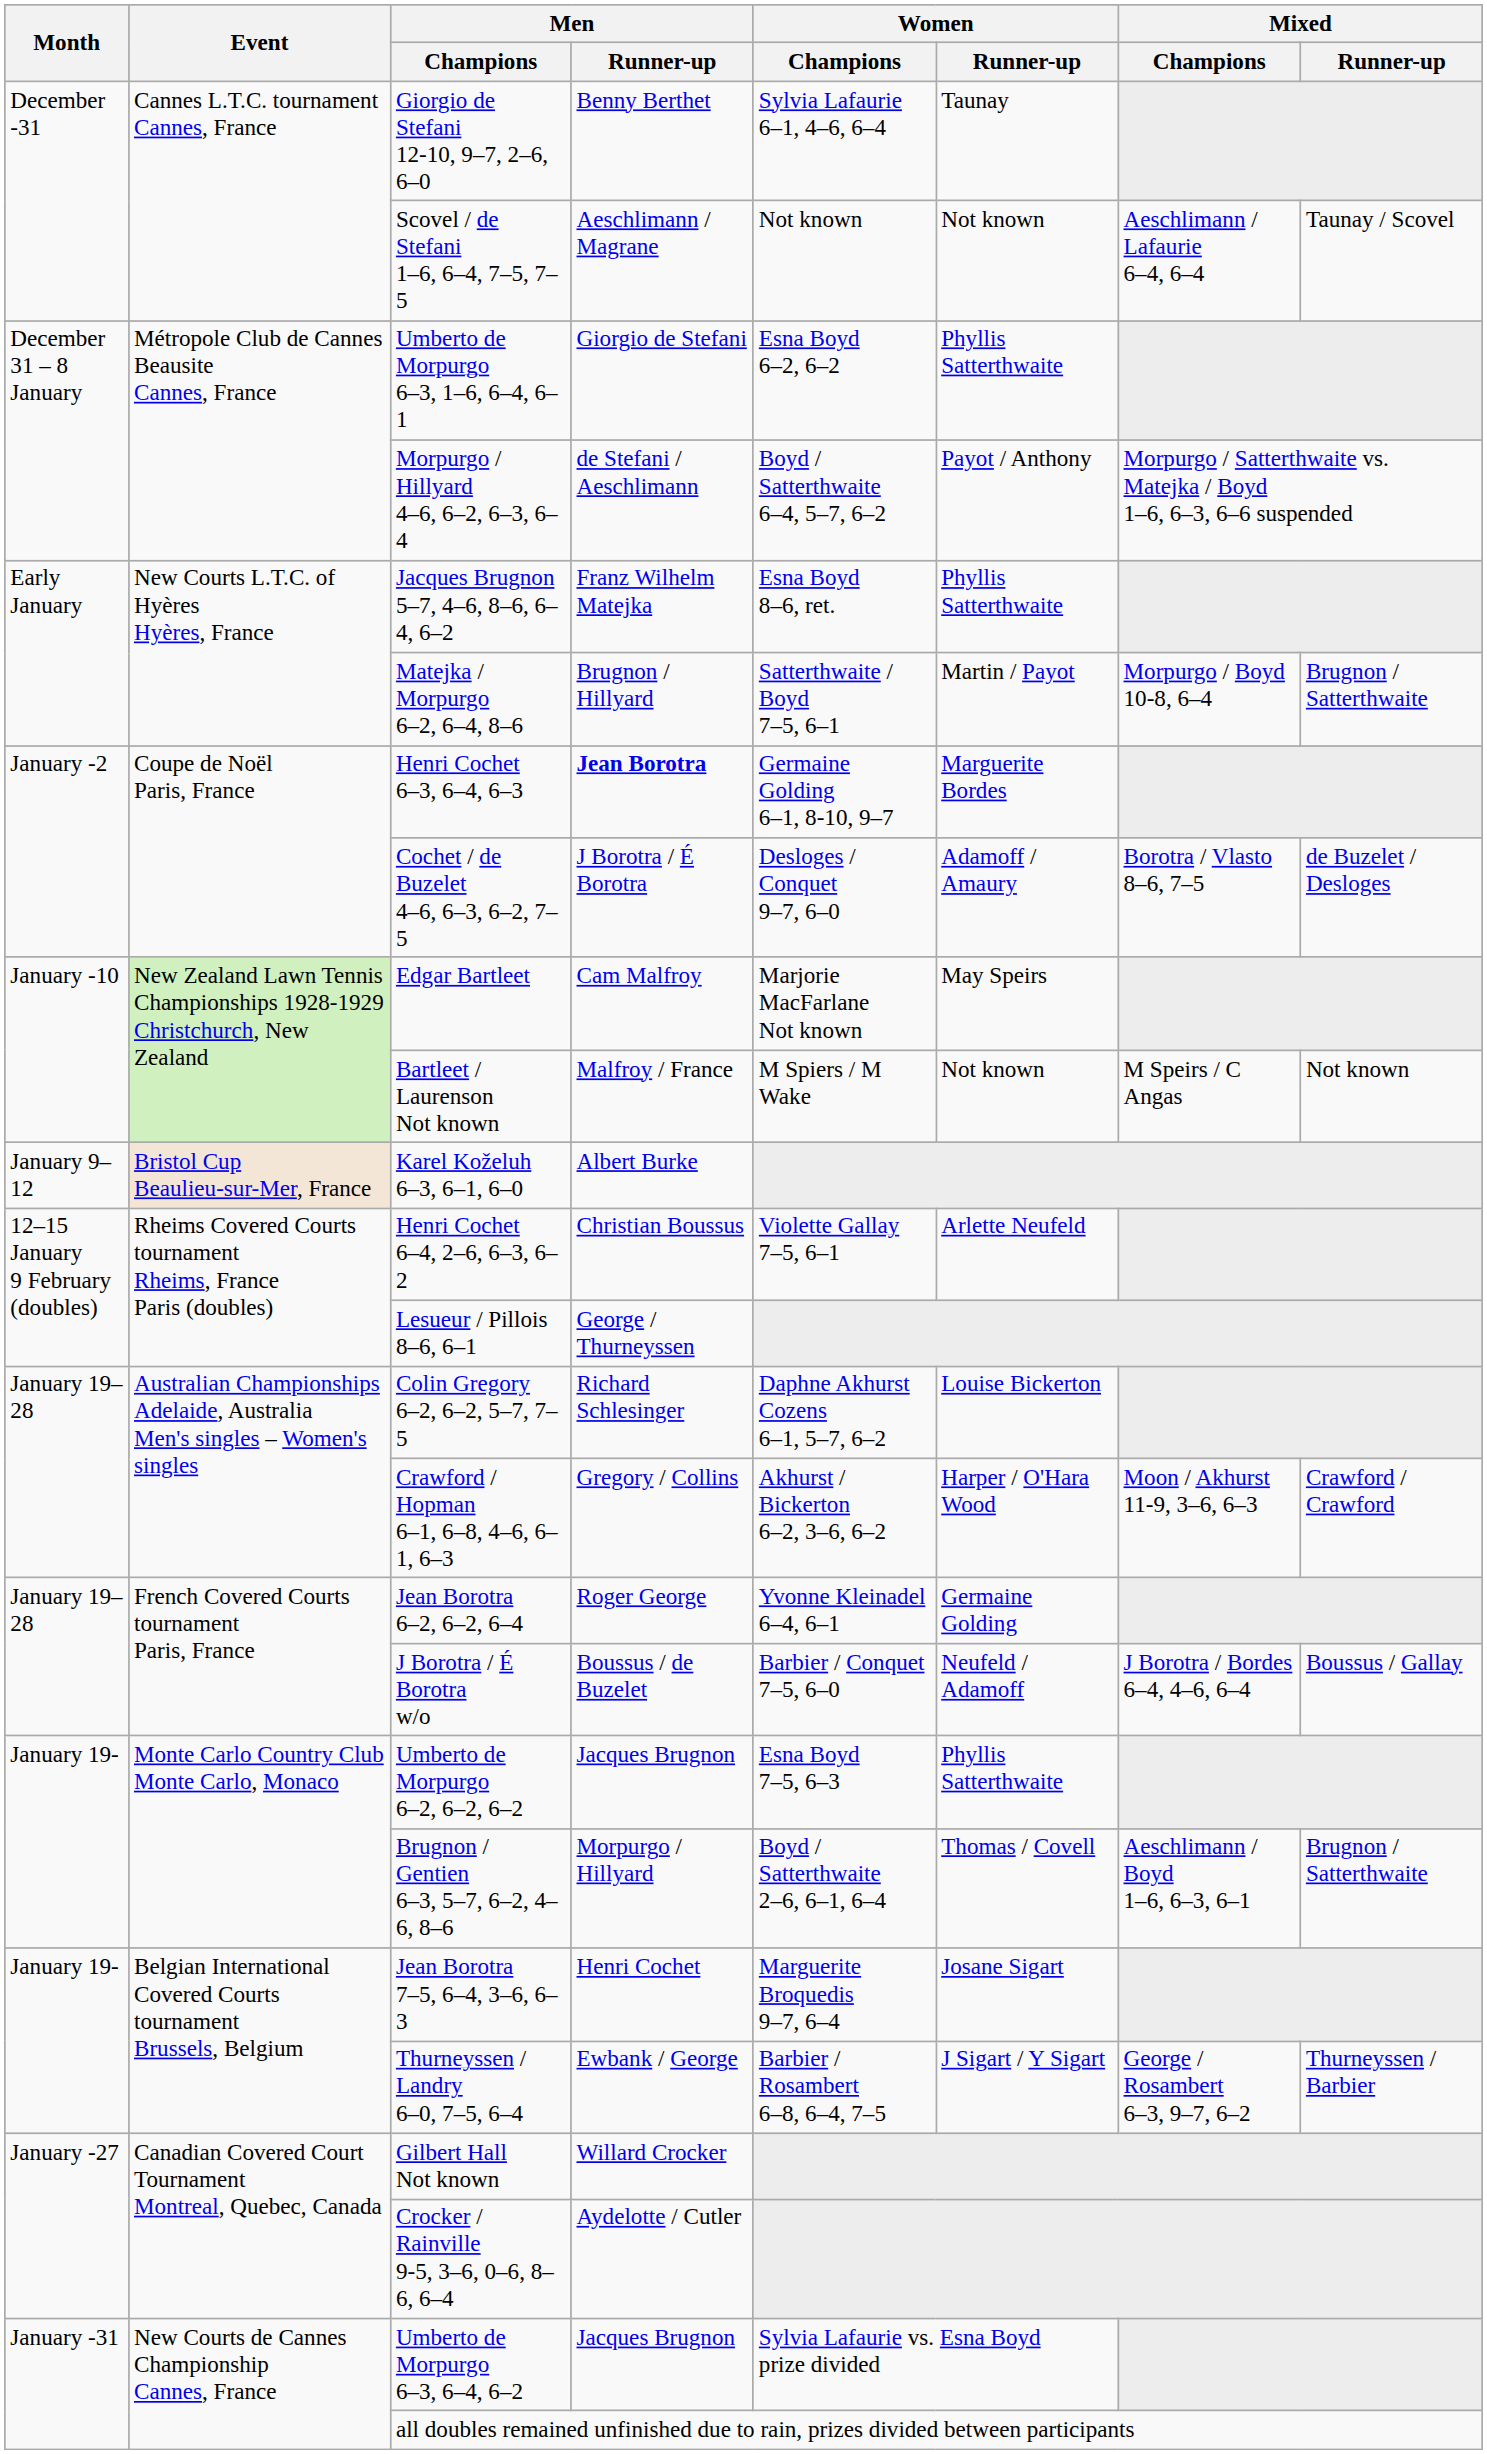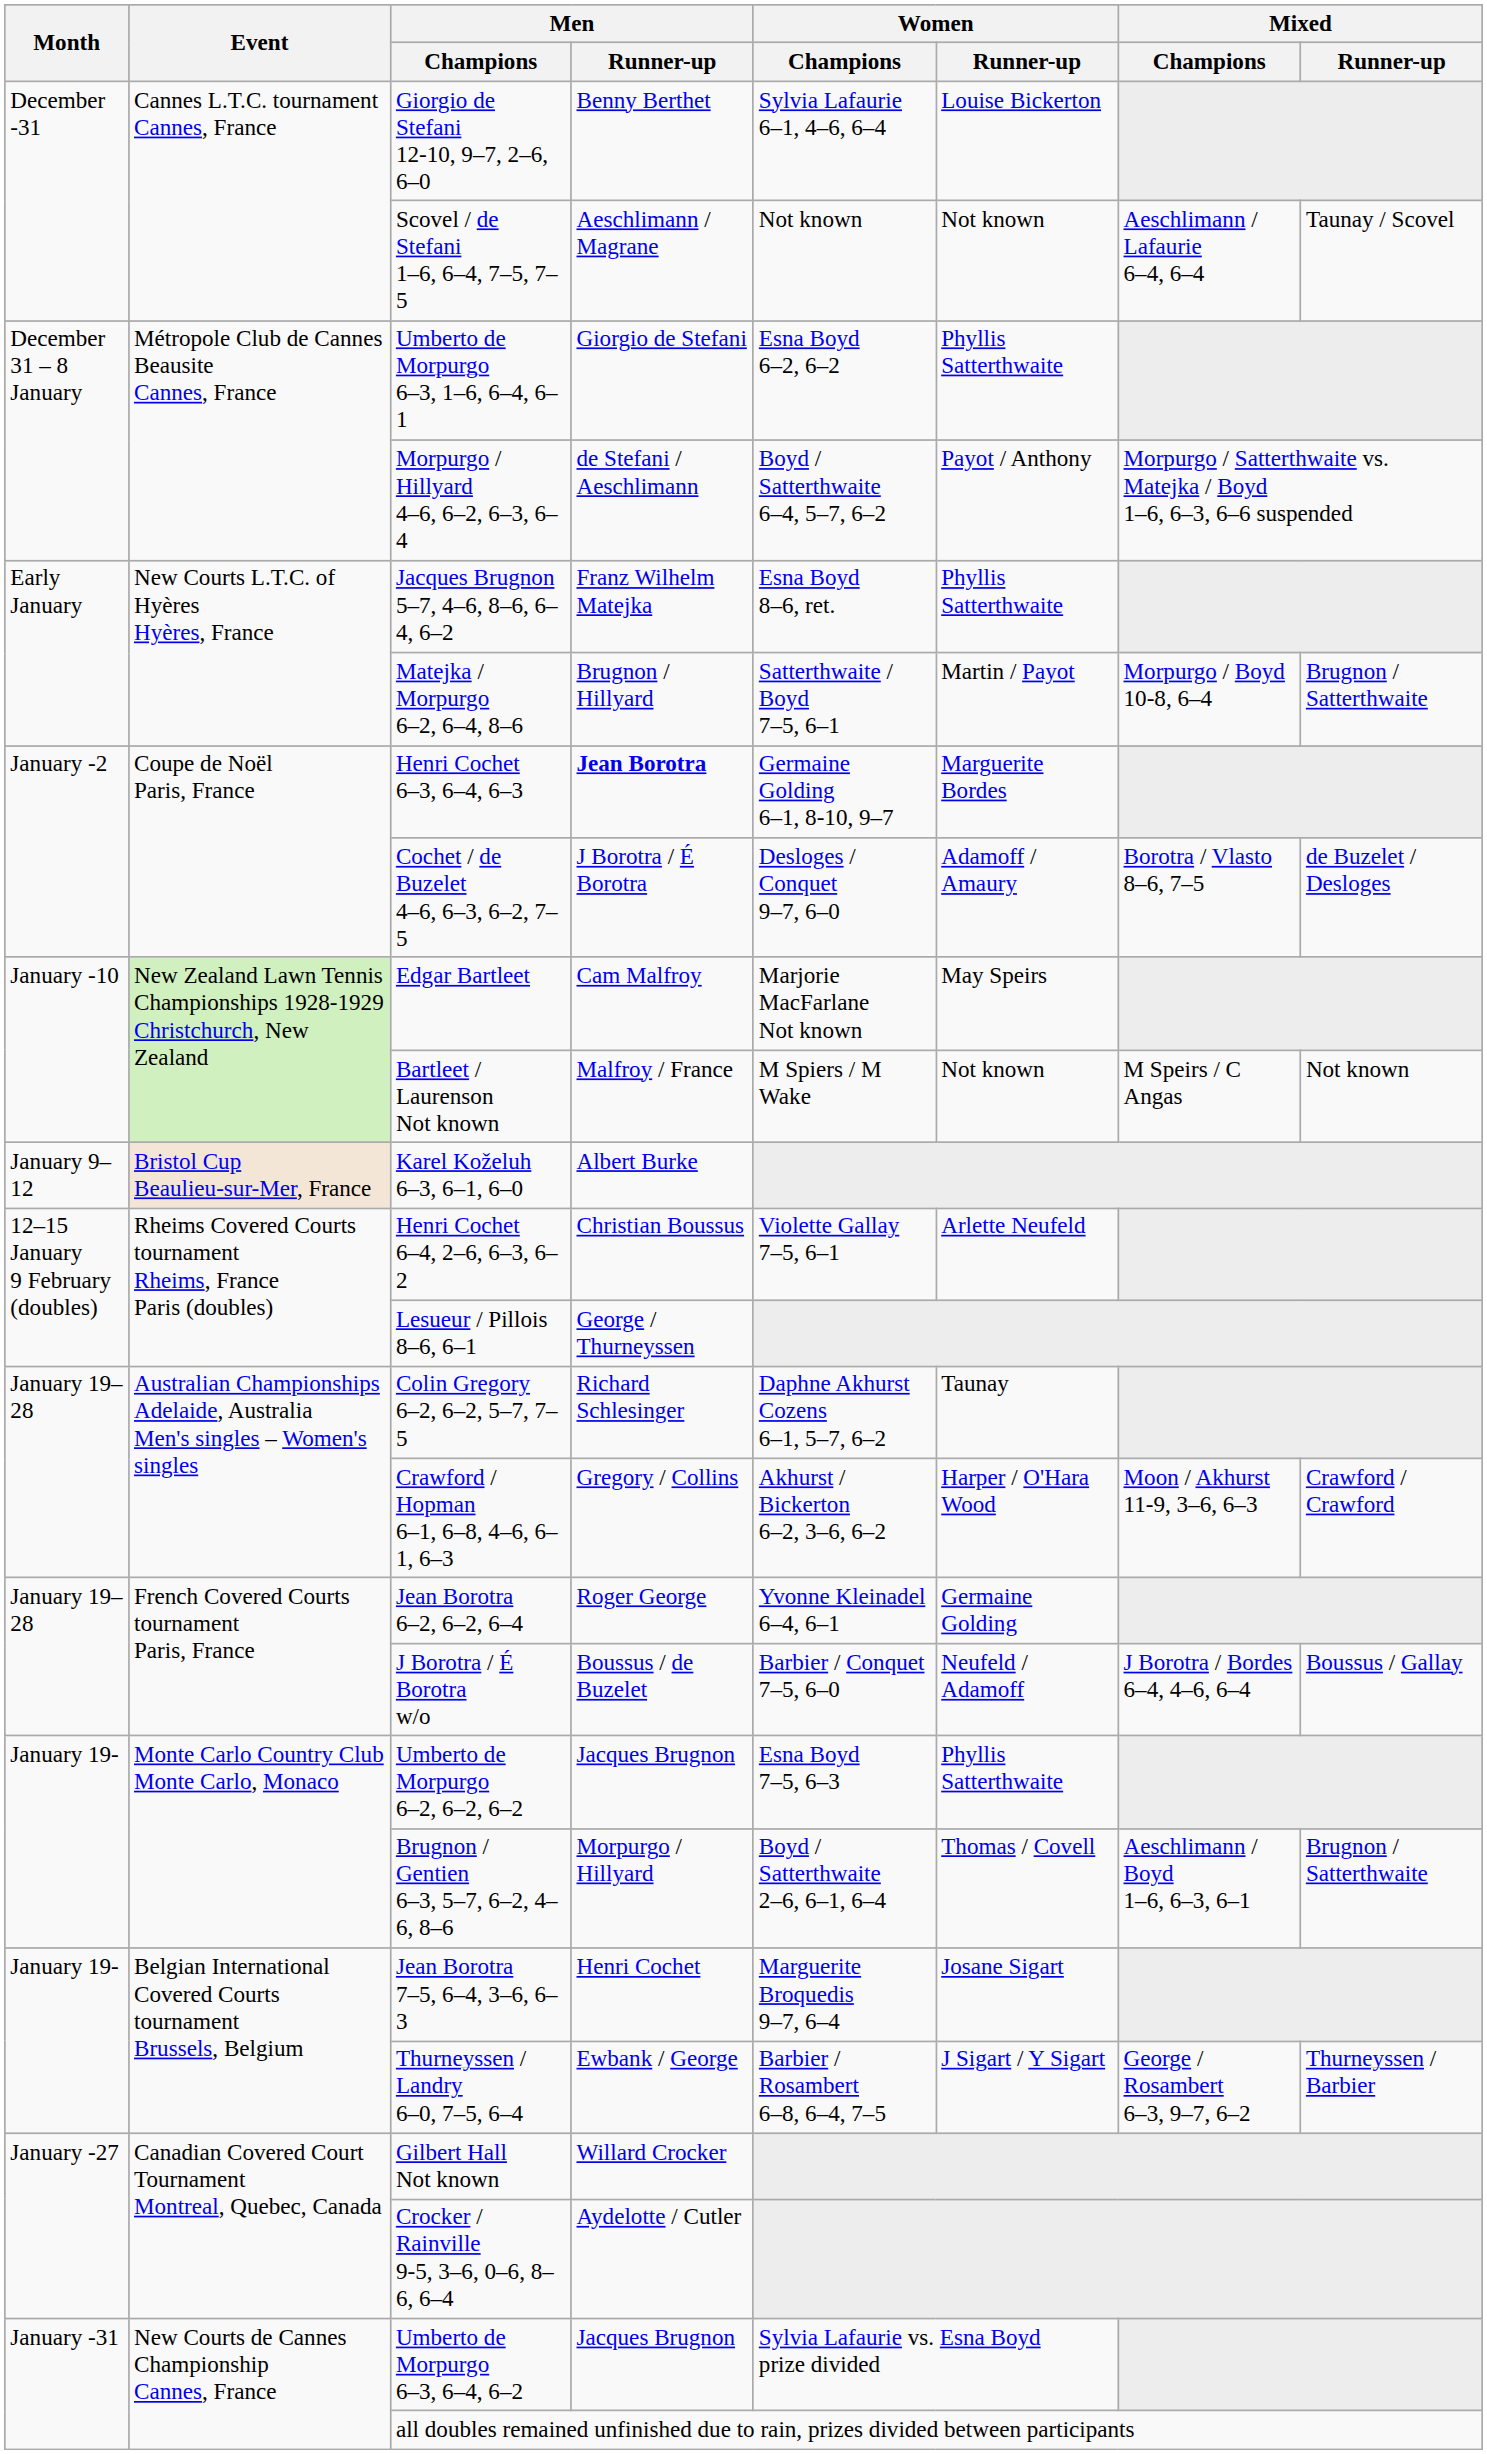Giorgio de Stefani 12-10, 9–7, 2–6, 6–0 | Women / Runner-up: Taunay -> Louise Bickerton
Colin Gregory 6–2, 6–2, 5–7, 7–5 | Women / Runner-up: Louise Bickerton -> Taunay
